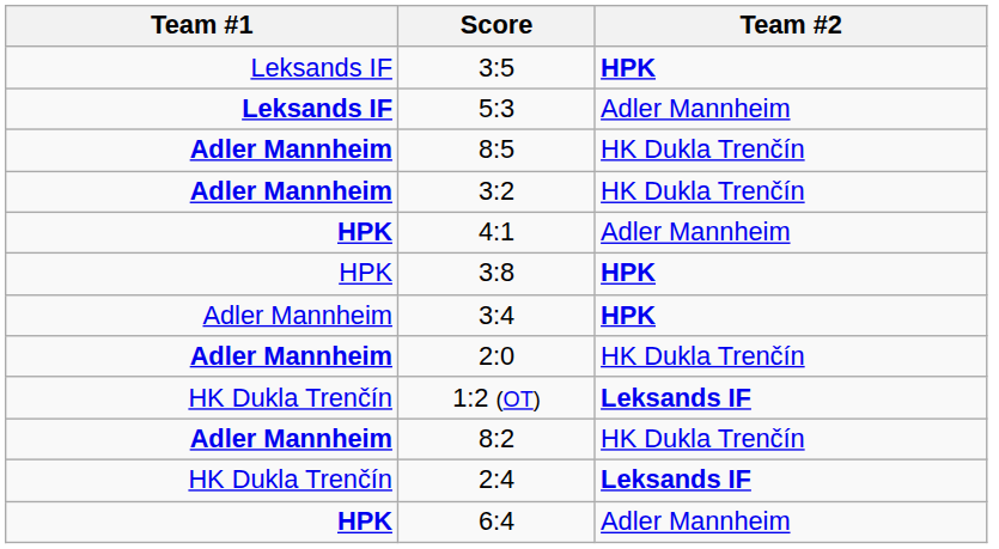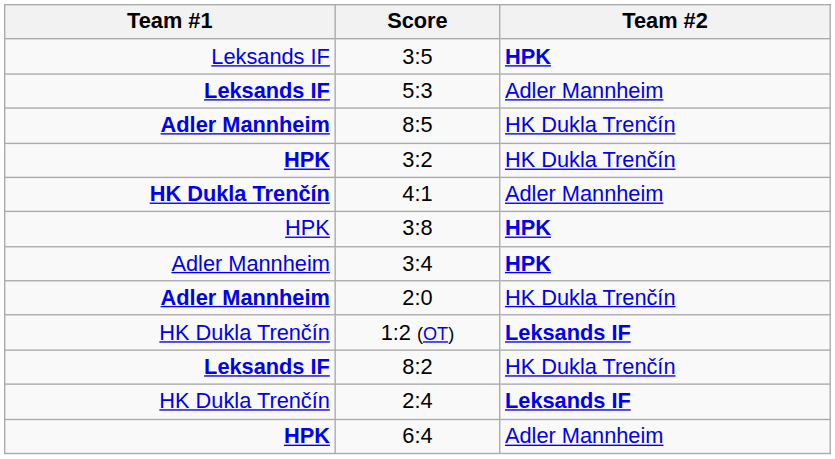3:2 | Team #1: Adler Mannheim -> HPK
4:1 | Team #1: HPK -> HK Dukla Trenčín
8:2 | Team #1: Adler Mannheim -> Leksands IF
